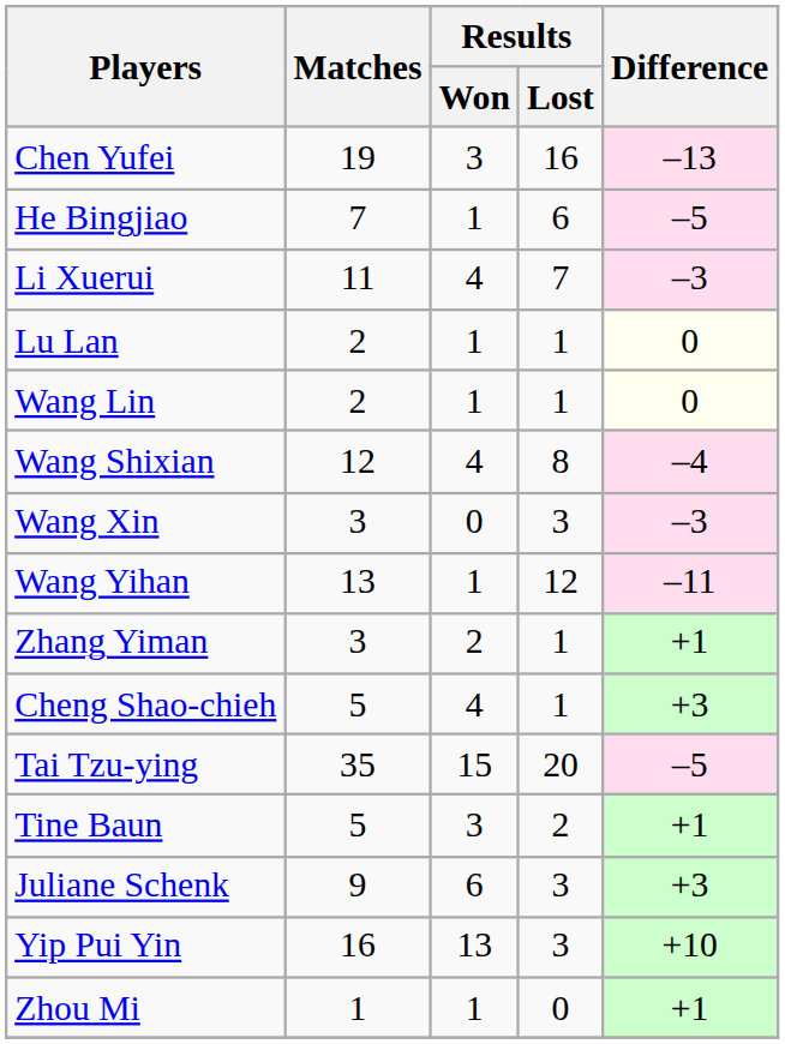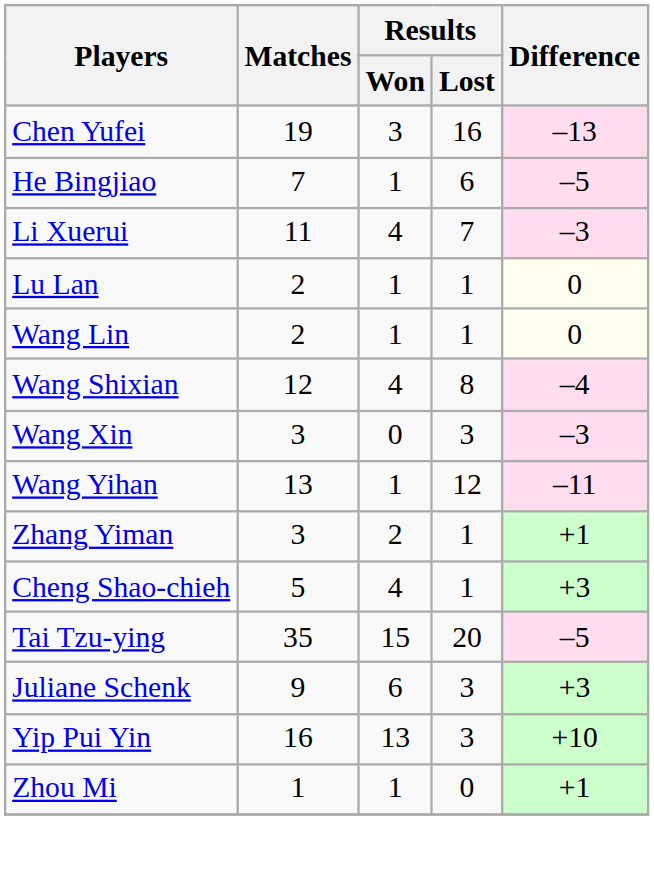- row: Tine Baun | 5 | 3 | 2 | +1
